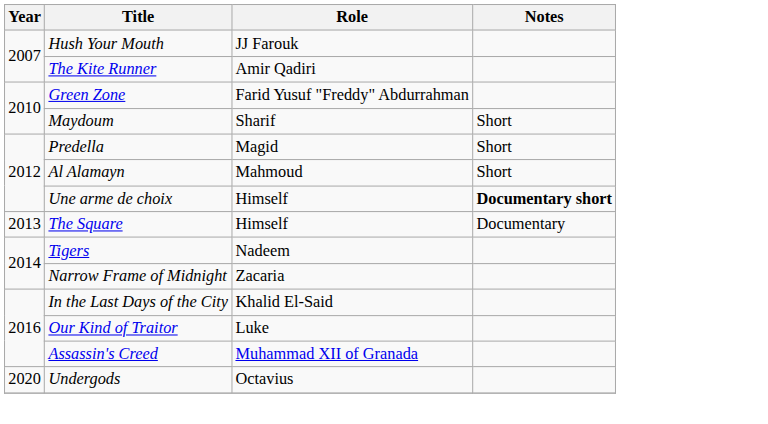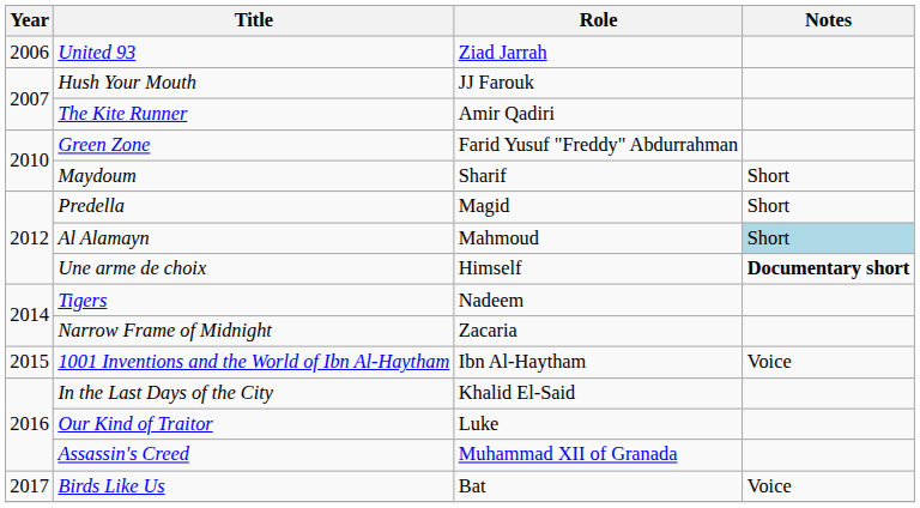+ row: 2006 | United 93 | Ziad Jarrah
Al Alamayn | Notes: no background -> lightblue background
- row: 2013 | The Square | Himself | Documentary
+ row: 2015 | 1001 Inventions and the World of Ibn Al-Haytham | Ibn Al-Haytham | Voice
+ row: 2017 | Birds Like Us | Bat | Voice
- row: 2020 | Undergods | Octavius
